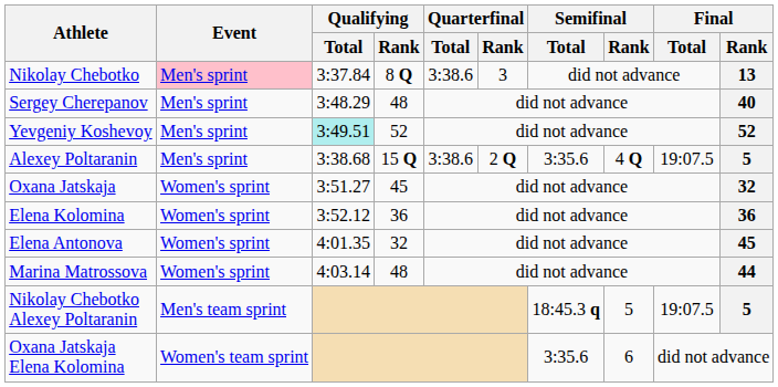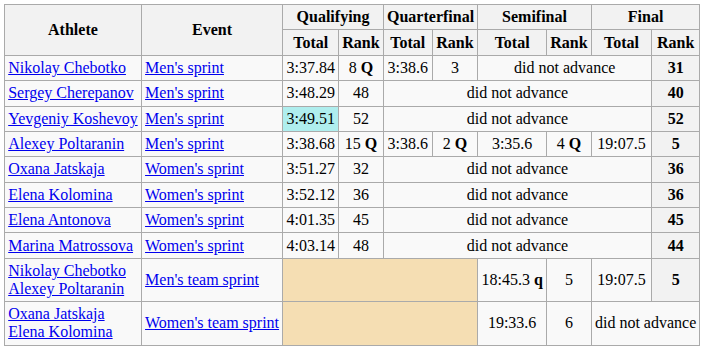Nikolay Chebotko | Event: pink background -> no background
Nikolay Chebotko | Final / Rank: 13 -> 31
Oxana Jatskaja | Qualifying / Rank: 45 -> 32
Oxana Jatskaja | Final / Rank: 32 -> 36
Elena Antonova | Qualifying / Rank: 32 -> 45
Oxana Jatskaja Elena Kolomina | Semifinal / Total: 3:35.6 -> 19:33.6
